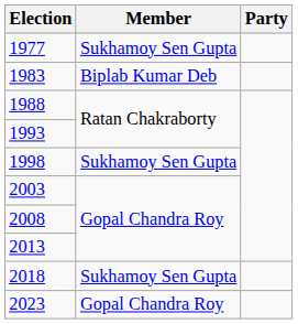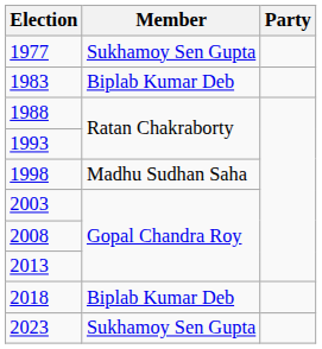1998 | Member: Sukhamoy Sen Gupta -> Madhu Sudhan Saha
2018 | Member: Sukhamoy Sen Gupta -> Biplab Kumar Deb
2023 | Member: Gopal Chandra Roy -> Sukhamoy Sen Gupta
